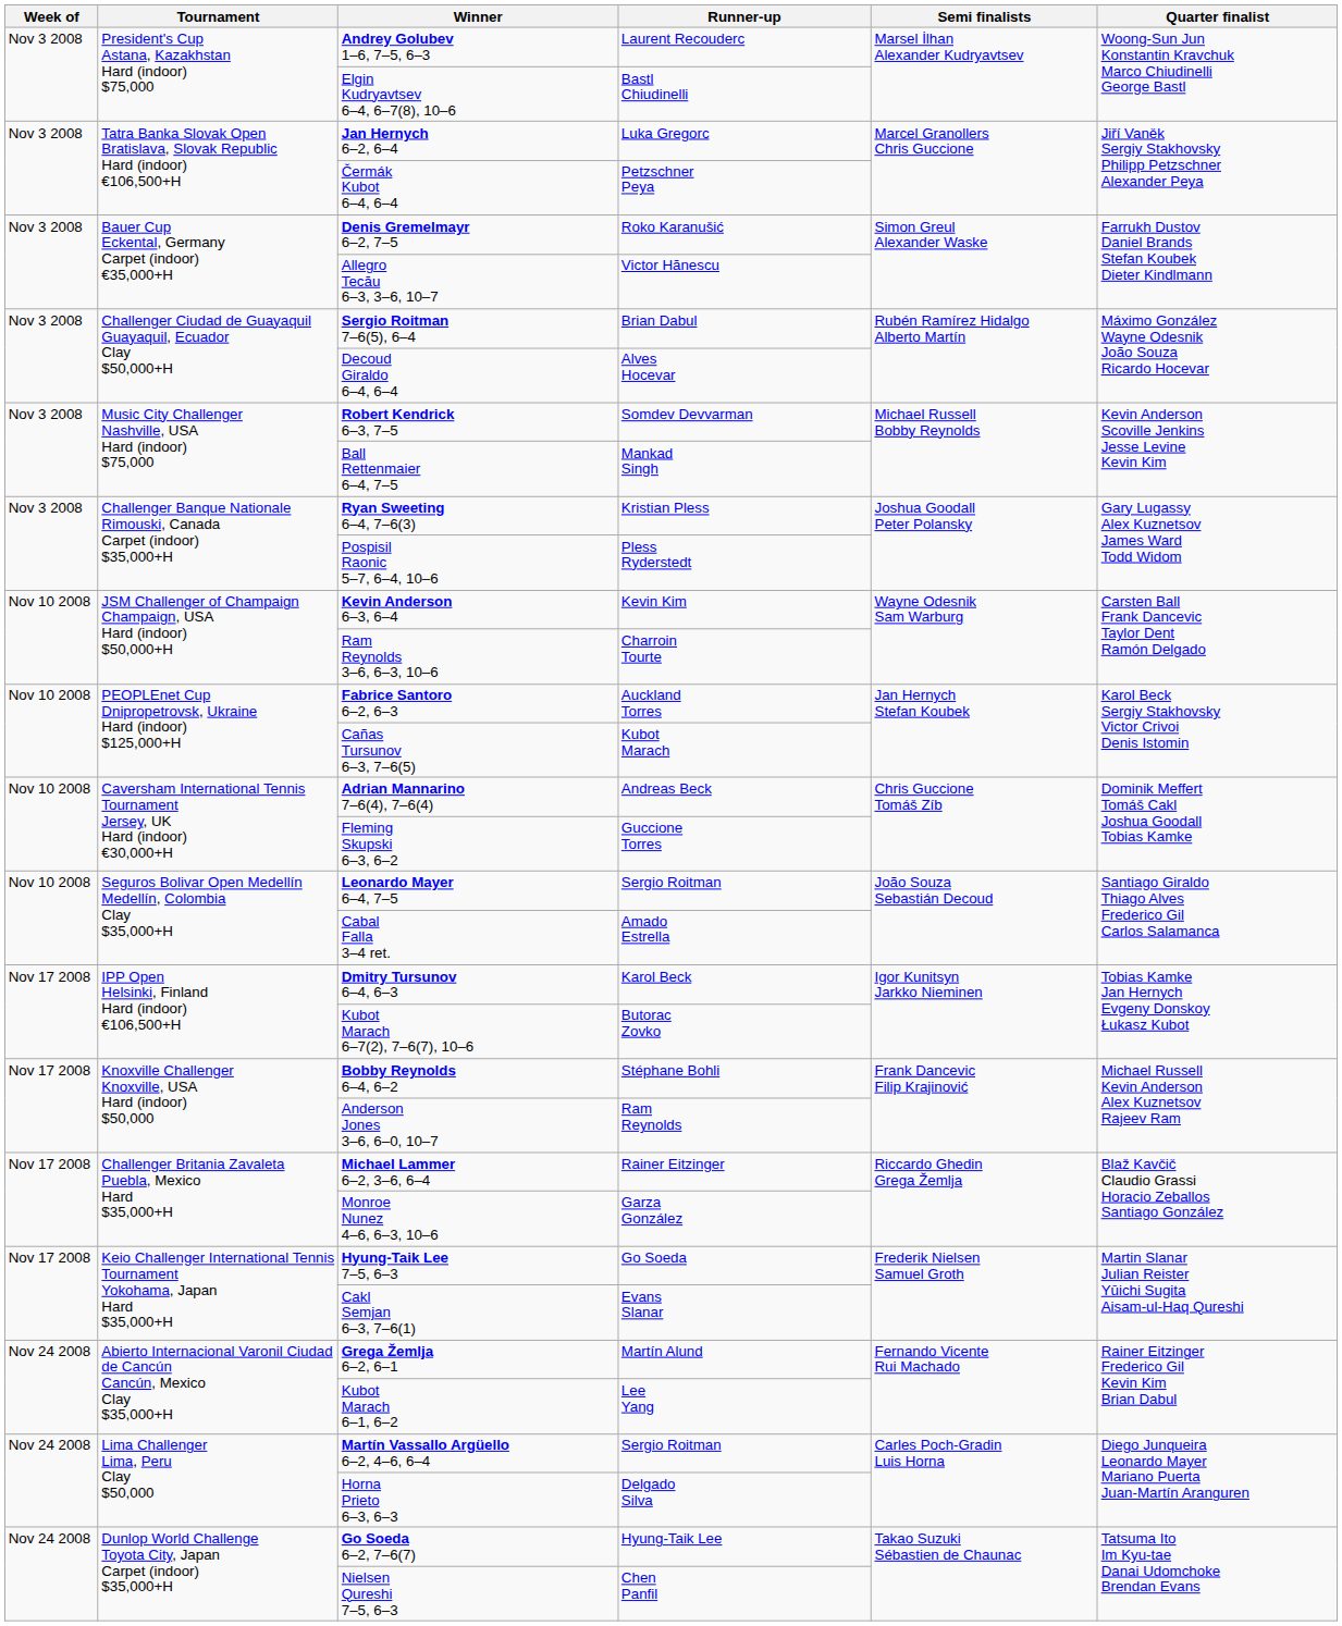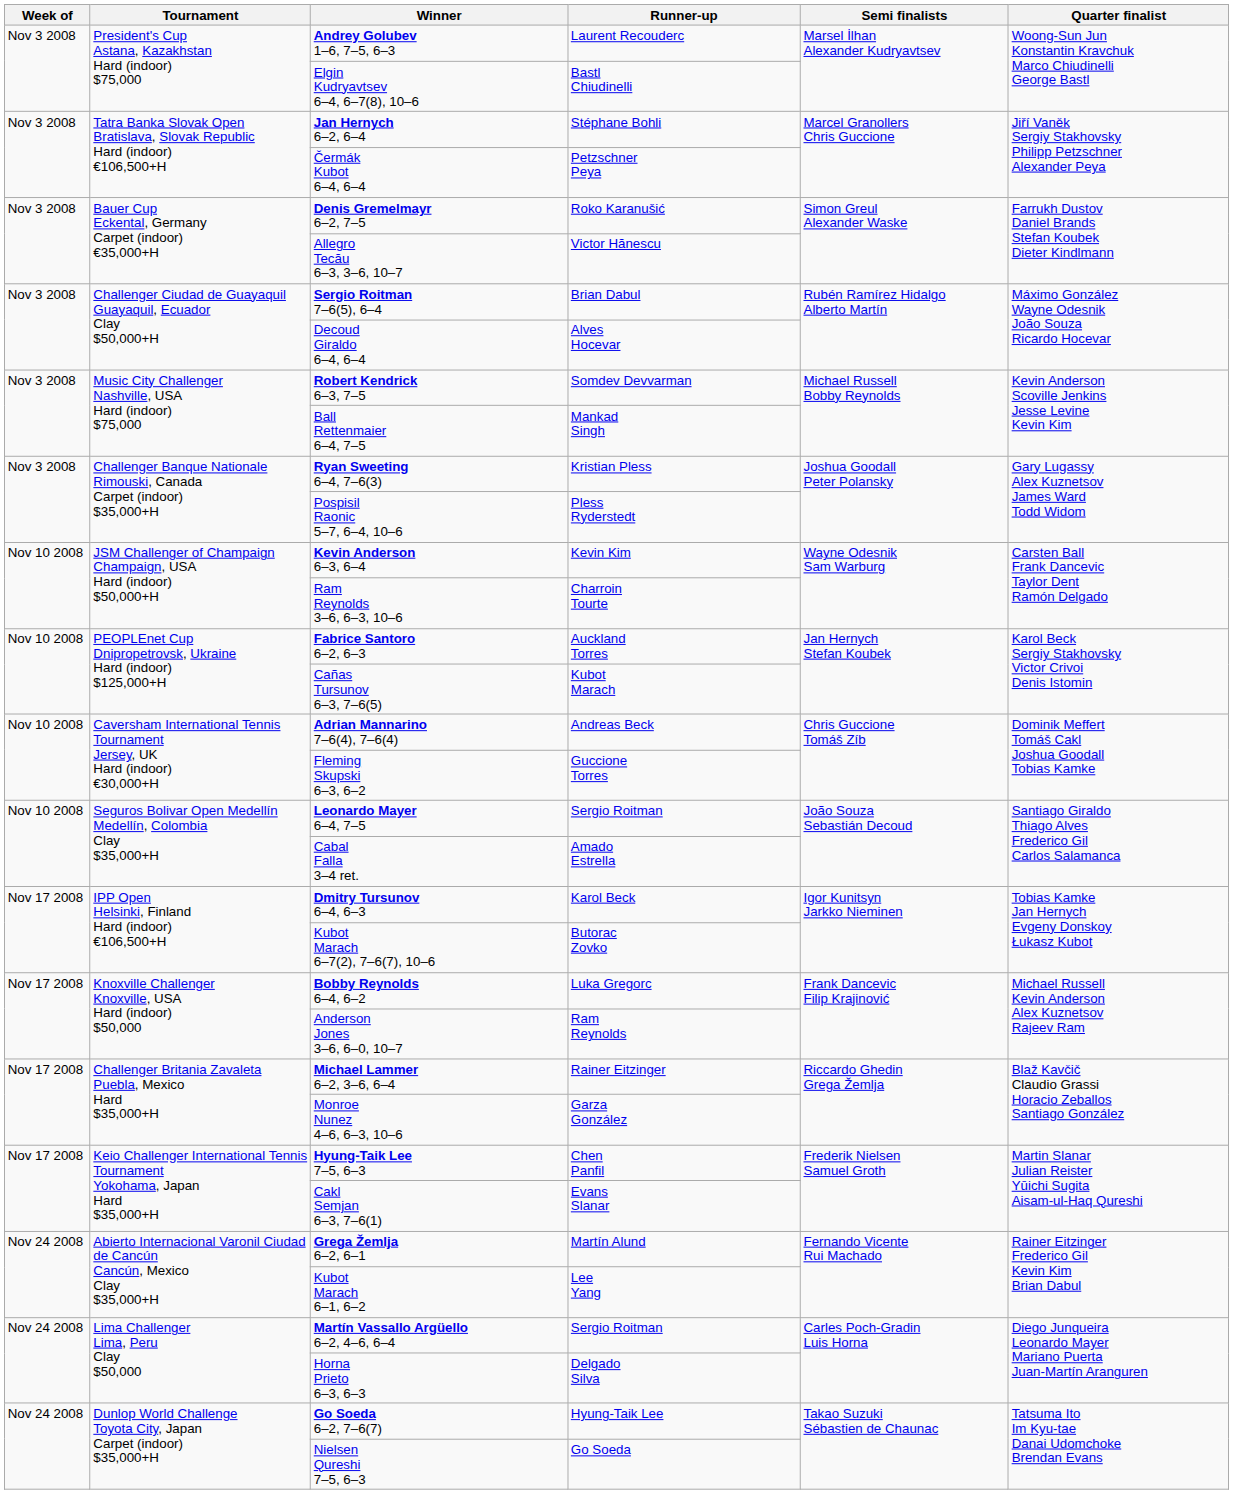Jan Hernych 6–2, 6–4 | Runner-up: Luka Gregorc -> Stéphane Bohli
Bobby Reynolds 6–4, 6–2 | Runner-up: Stéphane Bohli -> Luka Gregorc
Hyung-Taik Lee 7–5, 6–3 | Runner-up: Go Soeda -> Chen Panfil
Nielsen Qureshi 7–5, 6–3 | Runner-up: Chen Panfil -> Go Soeda
